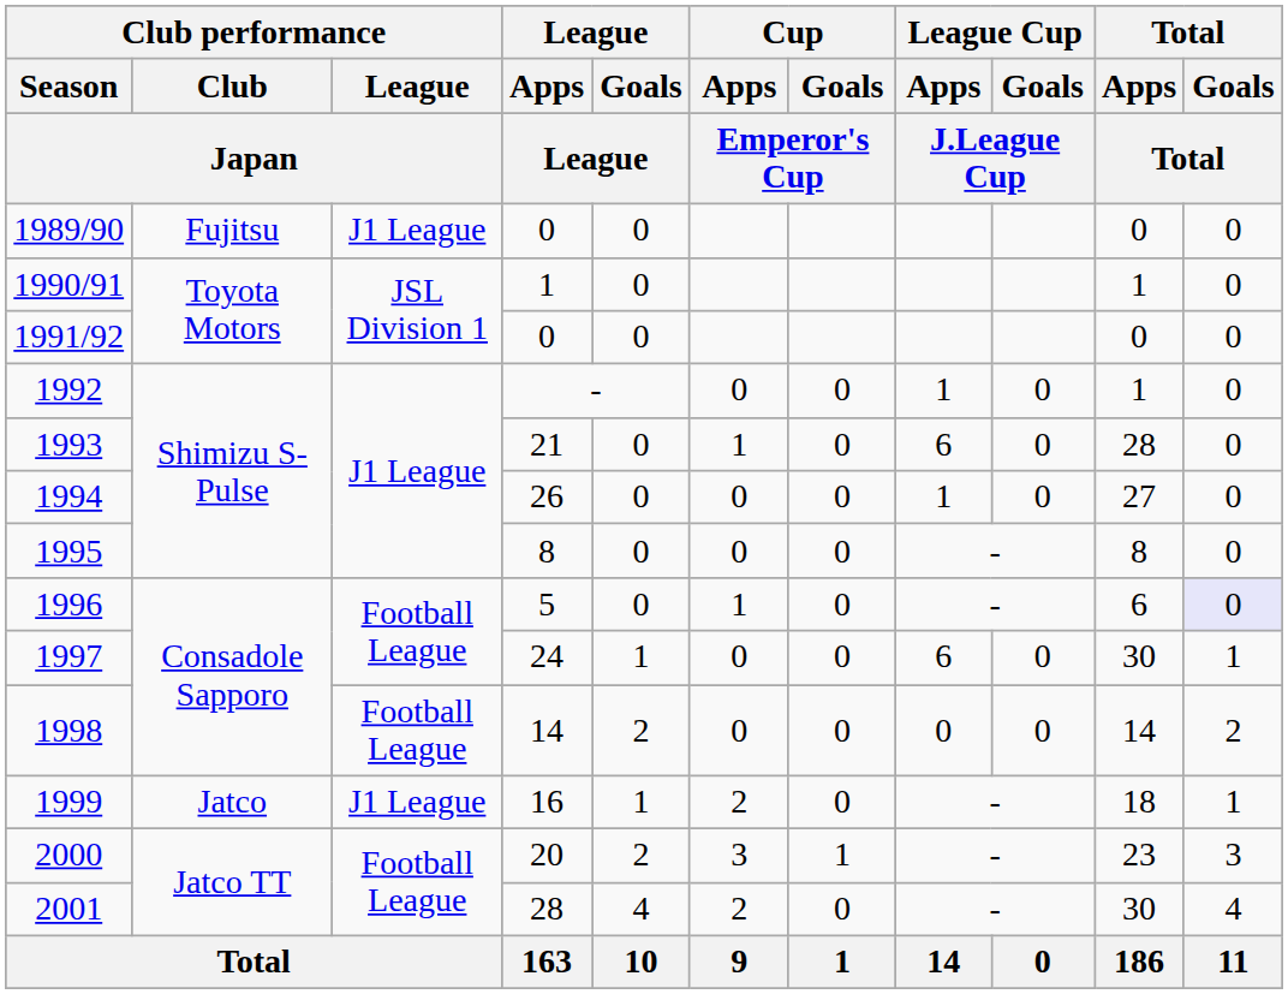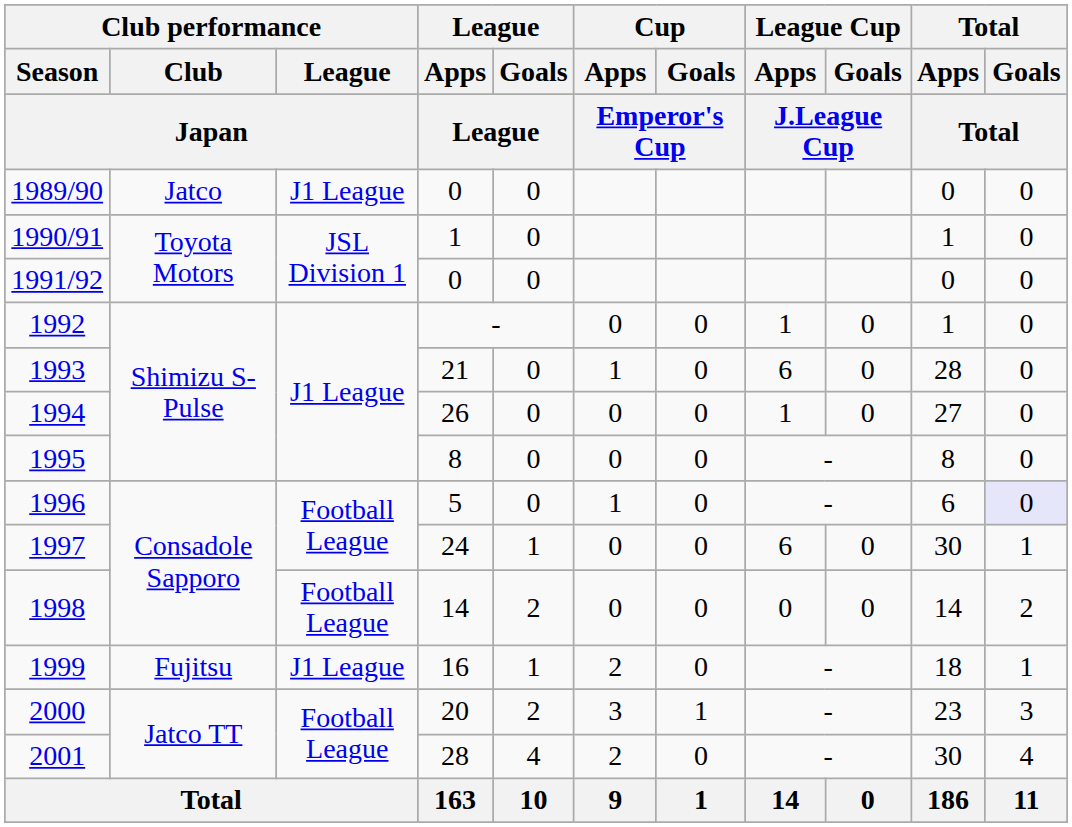1989/90 | Club performance / Club / Japan: Fujitsu -> Jatco
1999 | Club performance / Club / Japan: Jatco -> Fujitsu
